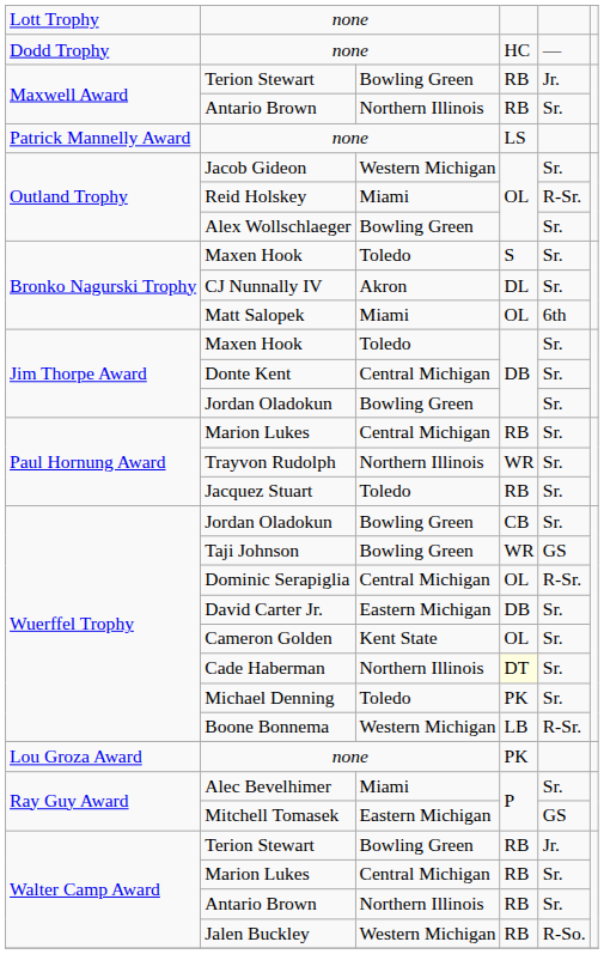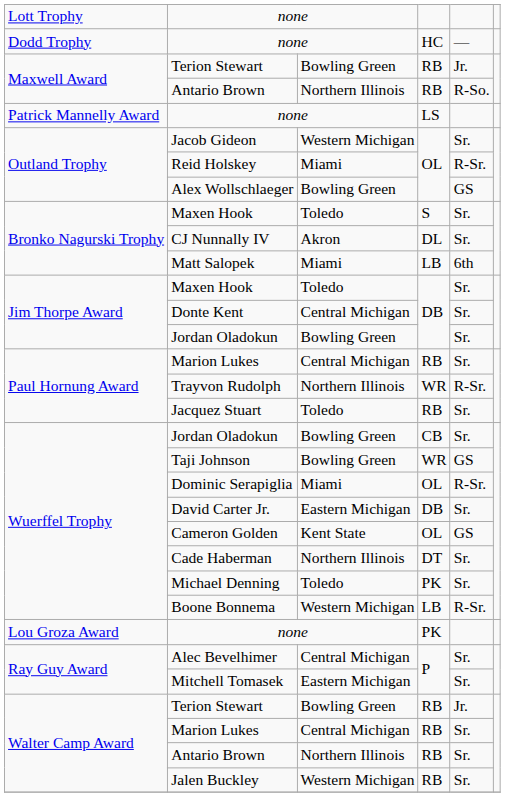Maxwell Award / Antario Brown | column 5: Sr. -> R-So.
Alex Wollschlaeger | column 5: Sr. -> GS
Matt Salopek | column 4: OL -> LB
Trayvon Rudolph | column 5: Sr. -> R-Sr.
Dominic Serapiglia | column 3: Central Michigan -> Miami
Cameron Golden | column 5: Sr. -> GS
Cade Haberman | column 4: lightyellow background -> no background
Alec Bevelhimer | column 3: Miami -> Central Michigan
Mitchell Tomasek | column 5: GS -> Sr.
Jalen Buckley | column 5: R-So. -> Sr.
